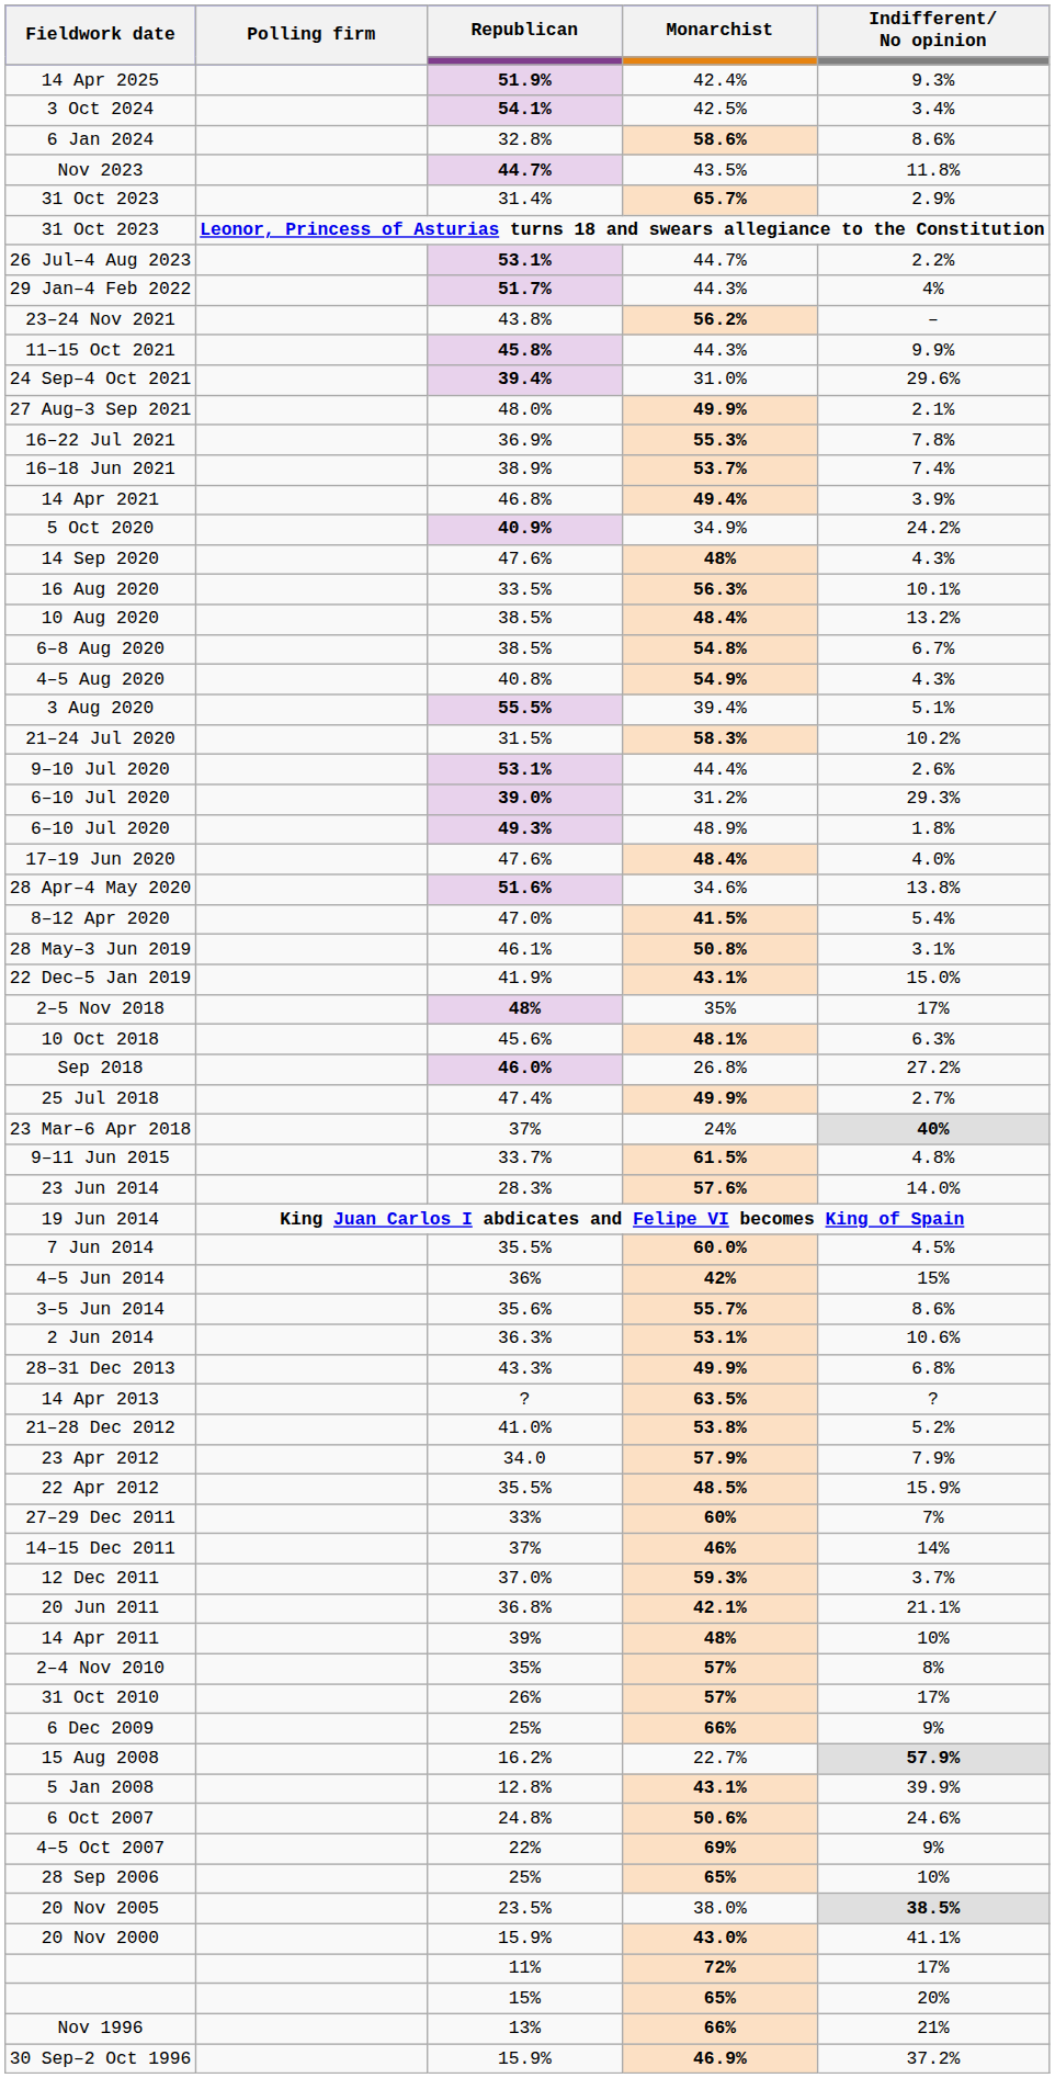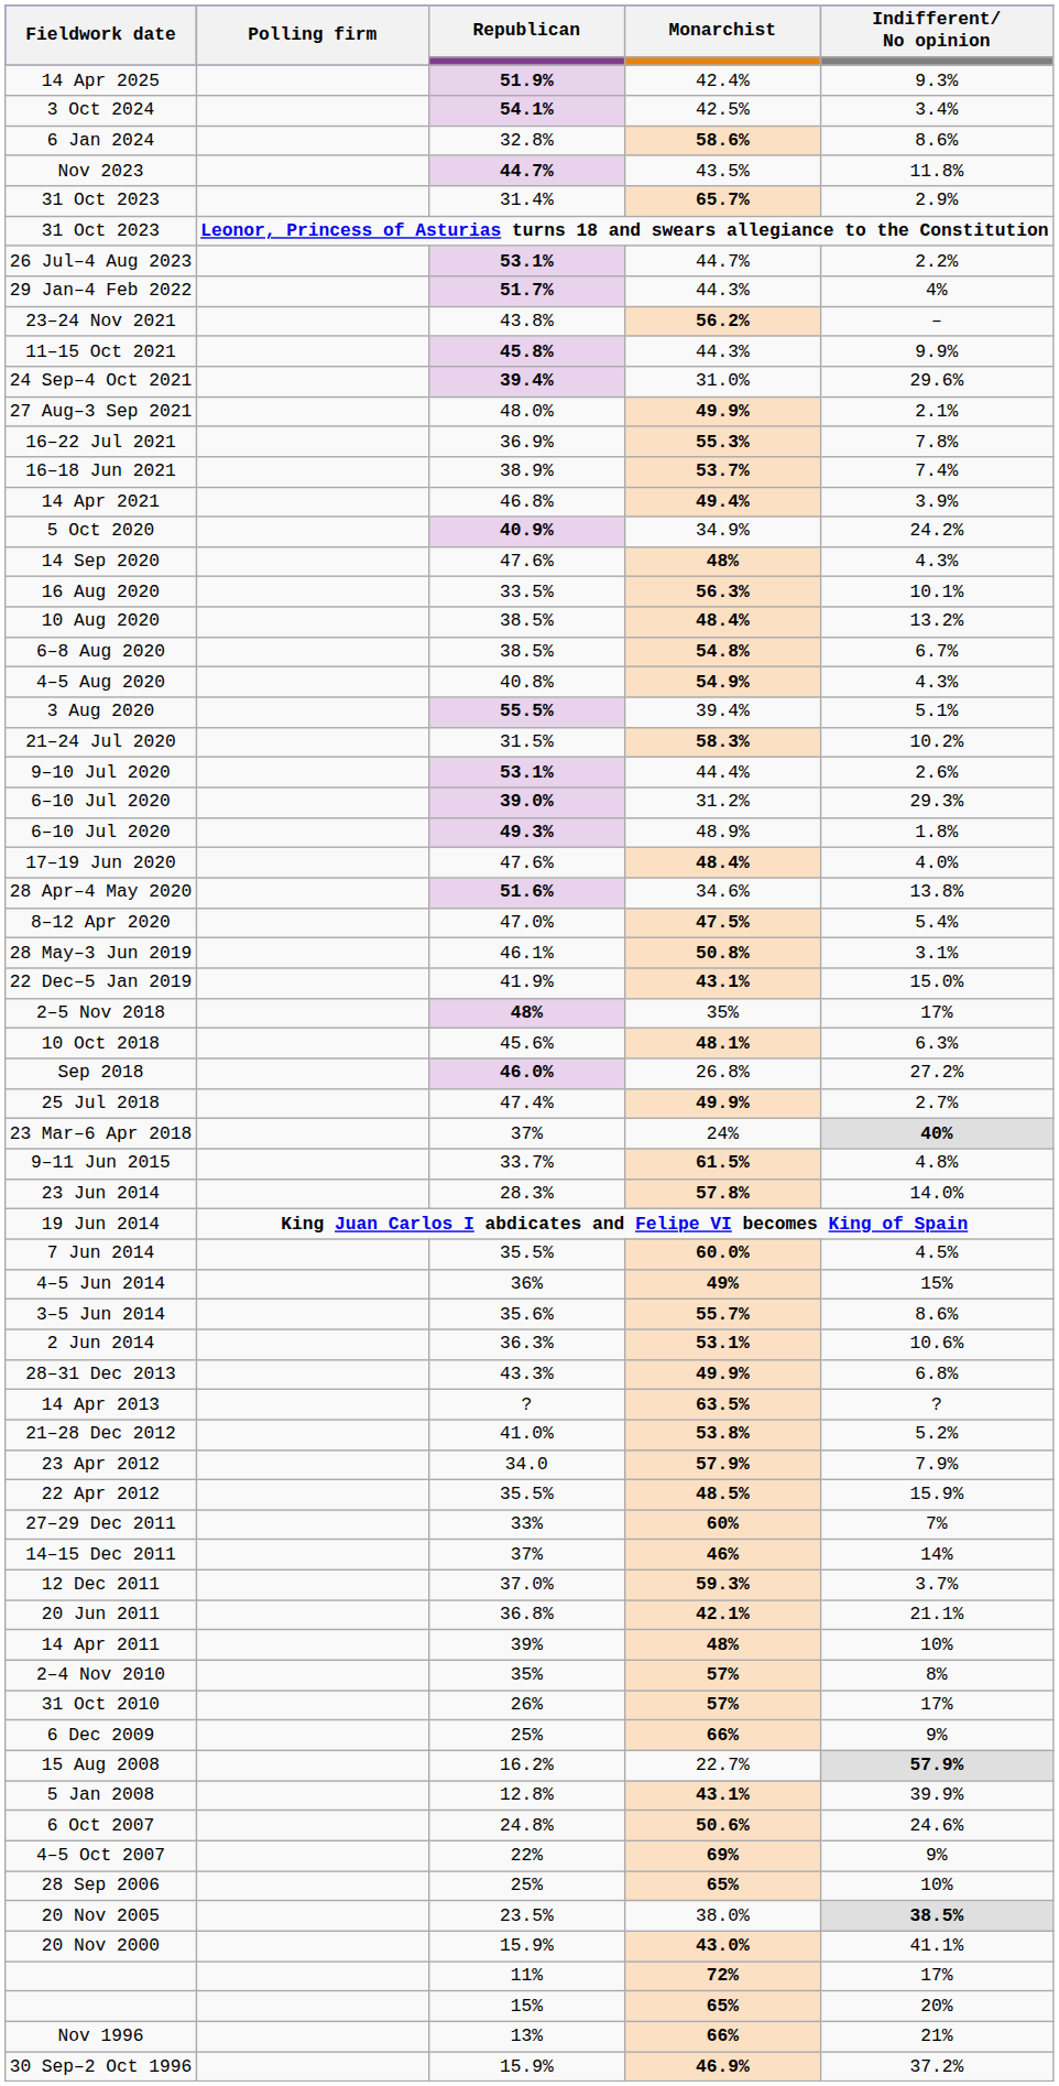8–12 Apr 2020 | Monarchist: 41.5% -> 47.5%
23 Jun 2014 | Monarchist: 57.6% -> 57.8%
4–5 Jun 2014 | Monarchist: 42% -> 49%
